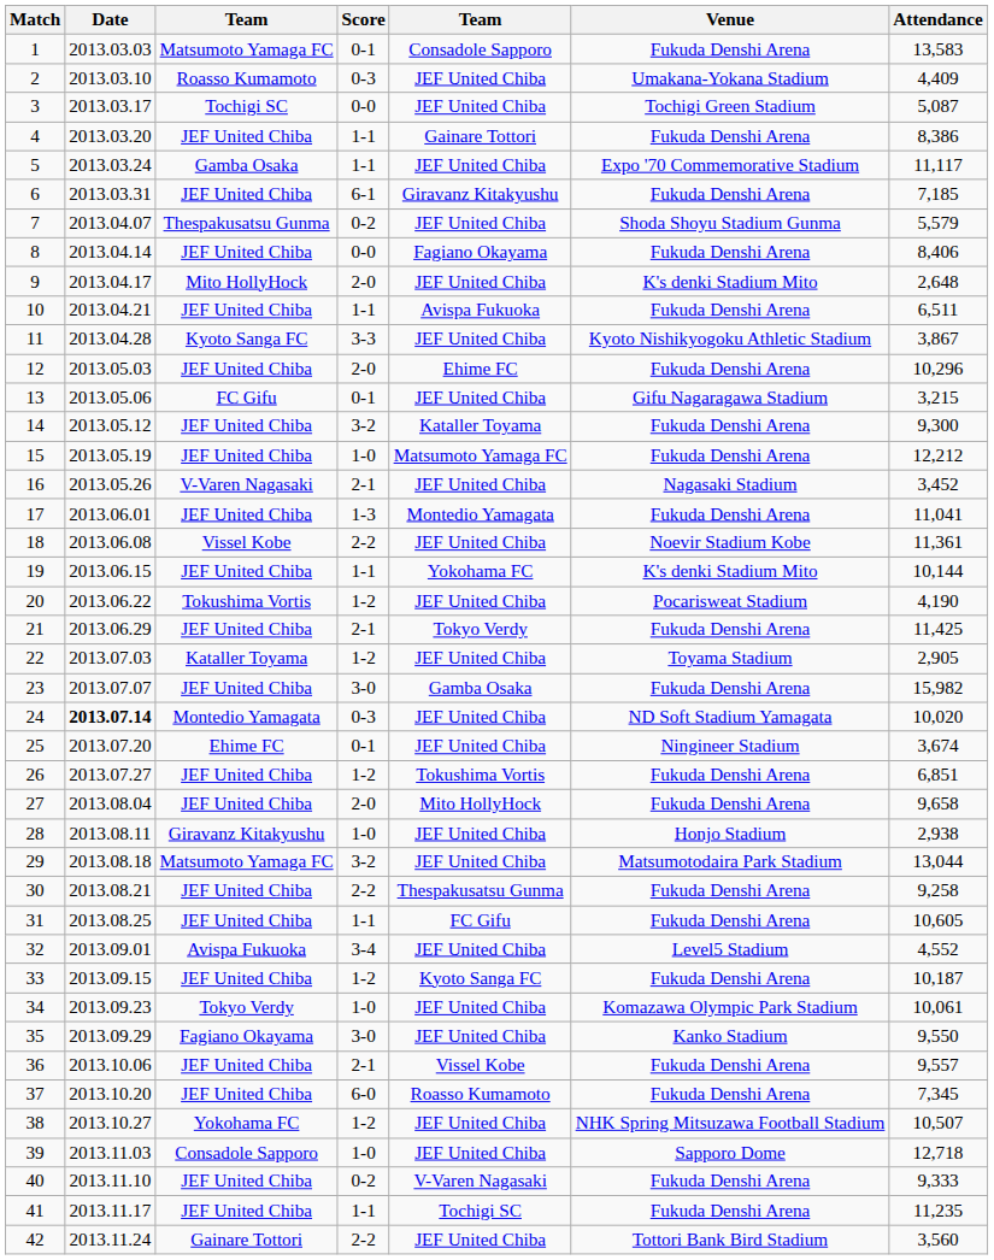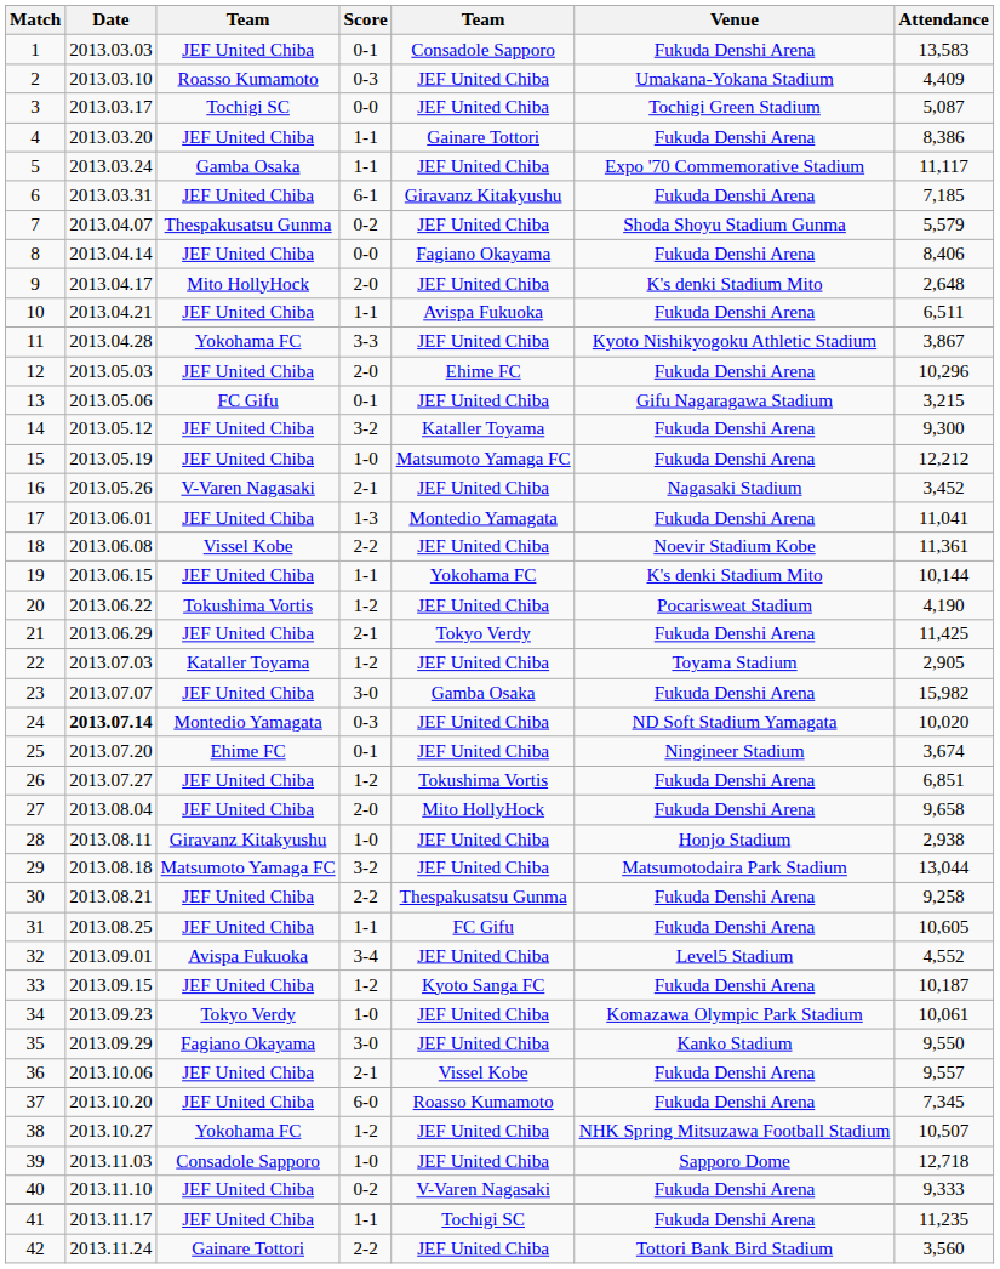1 | column 3: Matsumoto Yamaga FC -> JEF United Chiba
11 | column 3: Kyoto Sanga FC -> Yokohama FC
